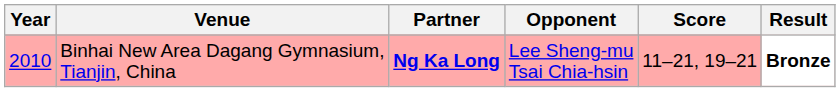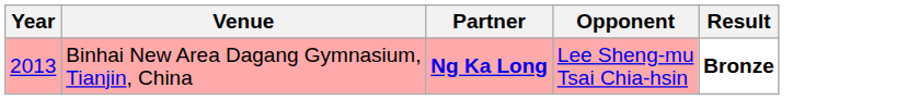- column: Score | 11–21, 19–21
Binhai New Area Dagang Gymnasium, Tianjin, China | Year: 2010 -> 2013
